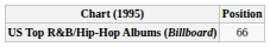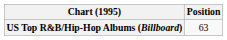US Top R&B/Hip-Hop Albums (Billboard) | Position: 66 -> 63
